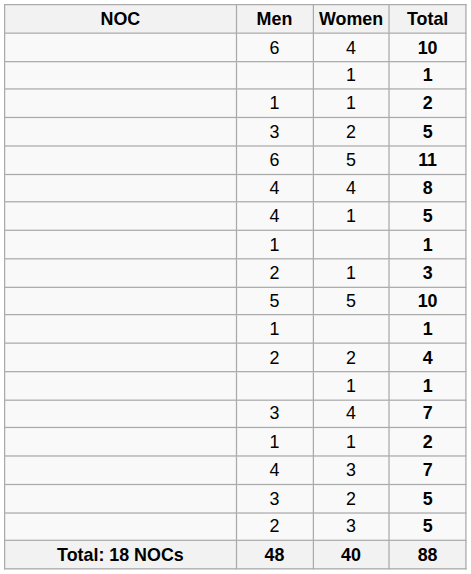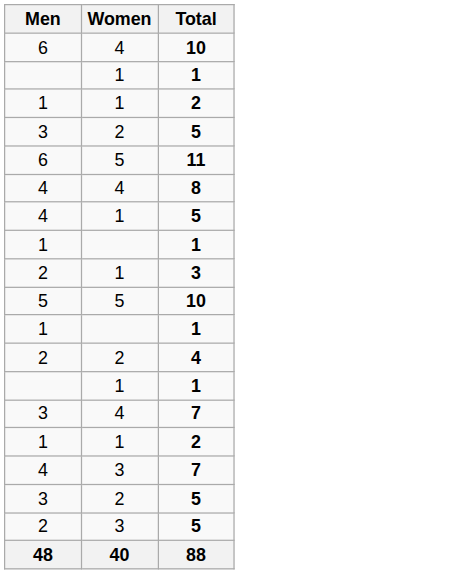- column: NOC | Total: 18 NOCs
